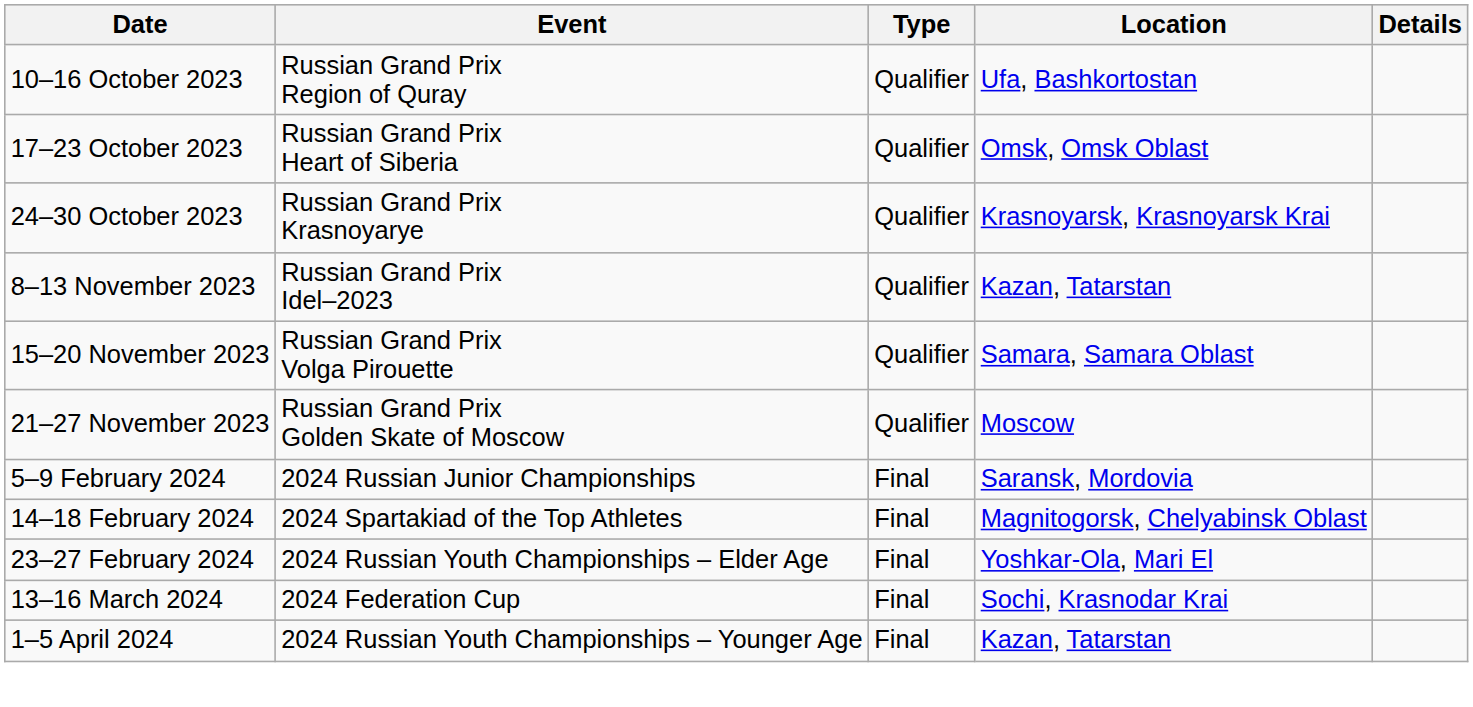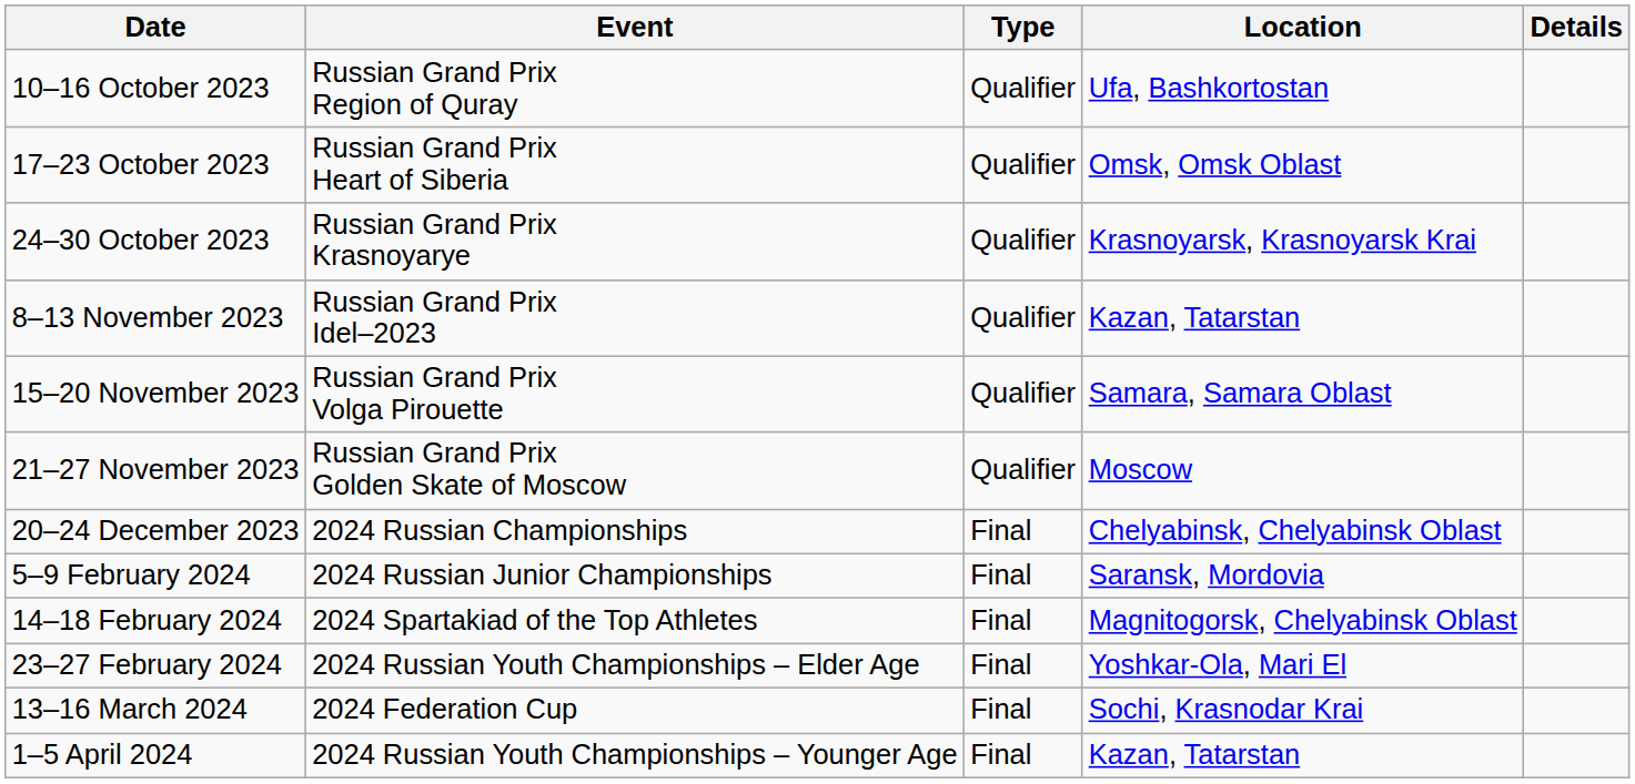+ row: 20–24 December 2023 | 2024 Russian Championships | Final | Chelyabinsk, Chelyabinsk Oblast
